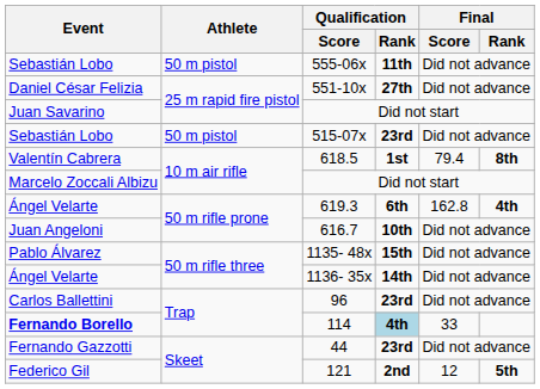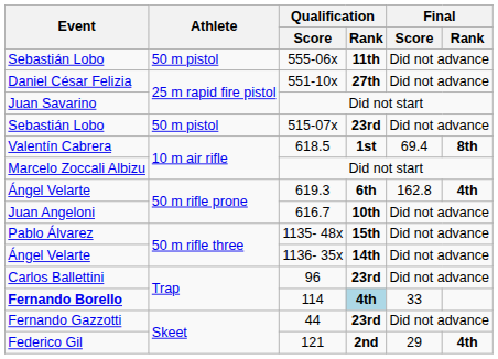618.5 | Final / Score: 79.4 -> 69.4
121 | Final / Score: 12 -> 29
121 | Final / Rank: 5th -> 4th
